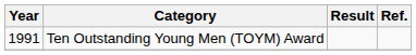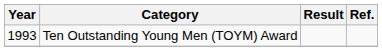Ten Outstanding Young Men (TOYM) Award | Year: 1991 -> 1993
